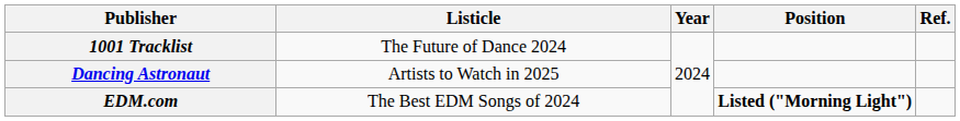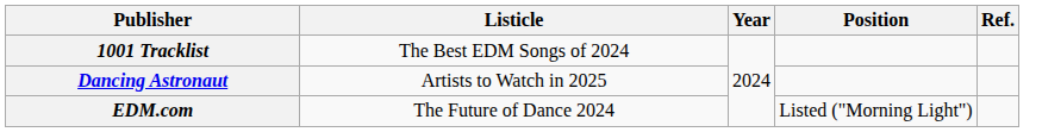1001 Tracklist | Listicle: The Future of Dance 2024 -> The Best EDM Songs of 2024
EDM.com | Listicle: The Best EDM Songs of 2024 -> The Future of Dance 2024
EDM.com | Position: bold -> normal
